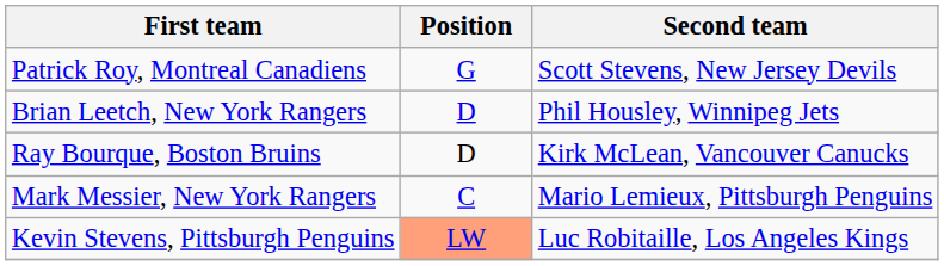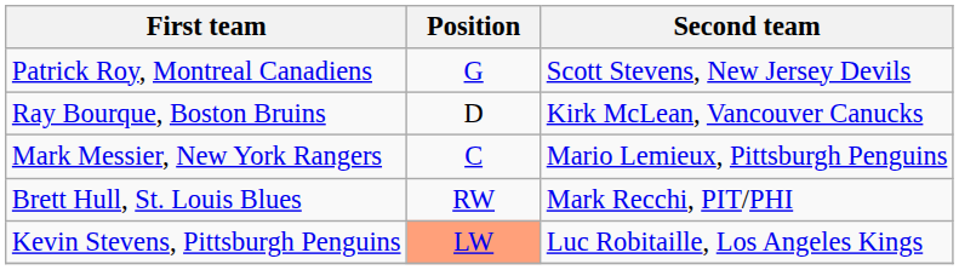- row: Brian Leetch, New York Rangers | D | Phil Housley, Winnipeg Jets
+ row: Brett Hull, St. Louis Blues | RW | Mark Recchi, PIT/PHI
